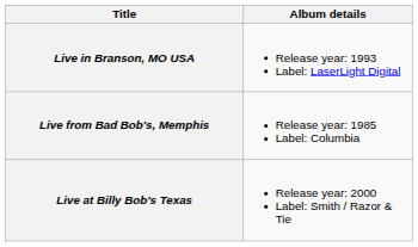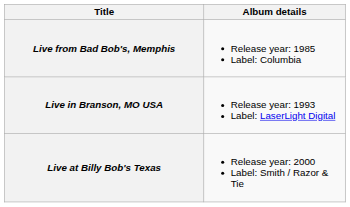rows swapped: Live from Bad Bob's, Memphis <-> Live in Branson, MO USA
